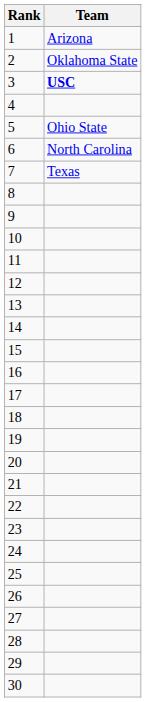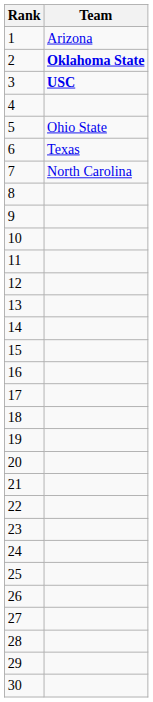2 | Team: normal -> bold
6 | Team: North Carolina -> Texas
7 | Team: Texas -> North Carolina
